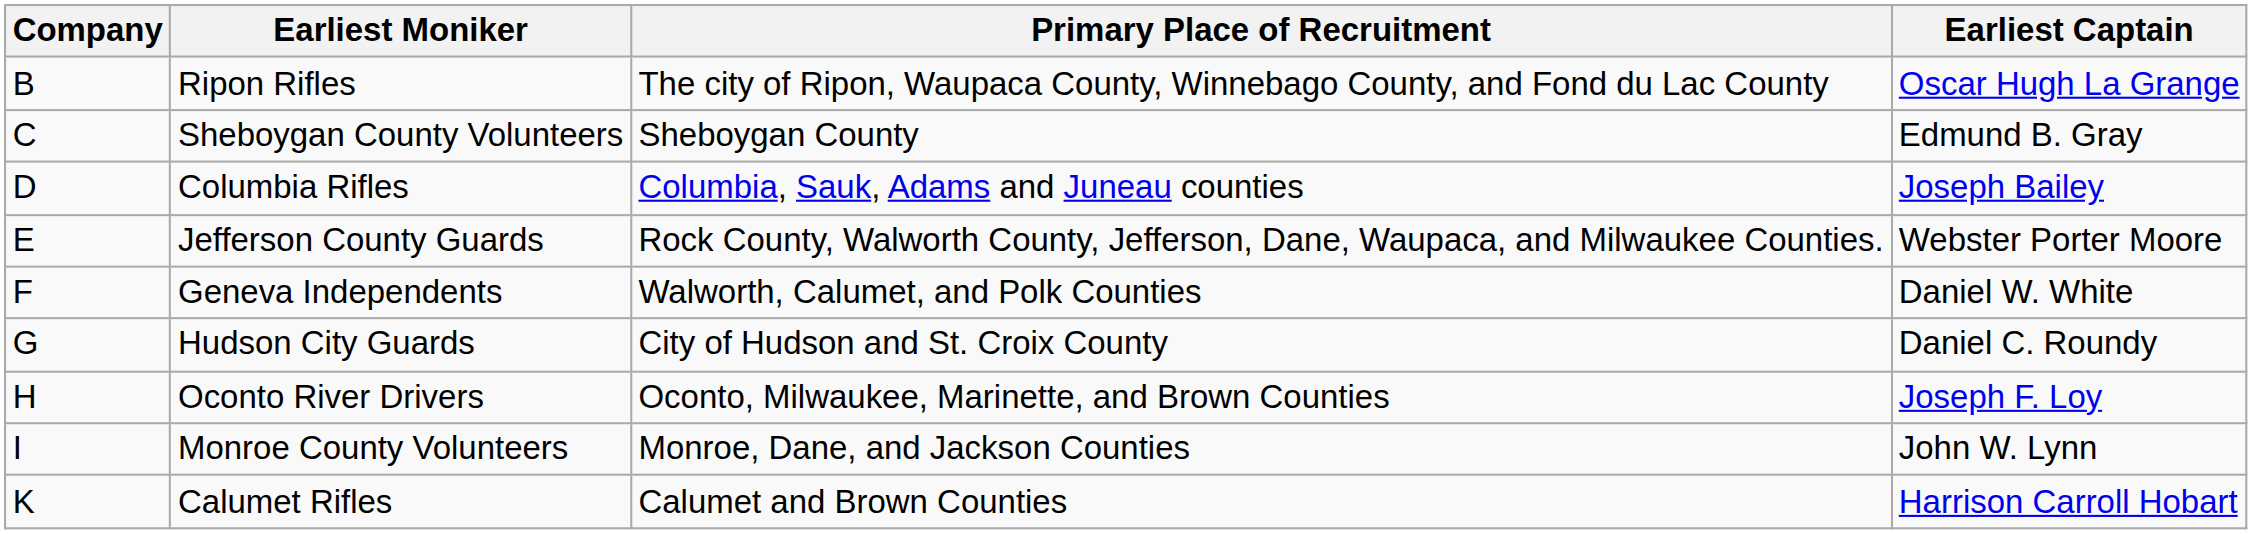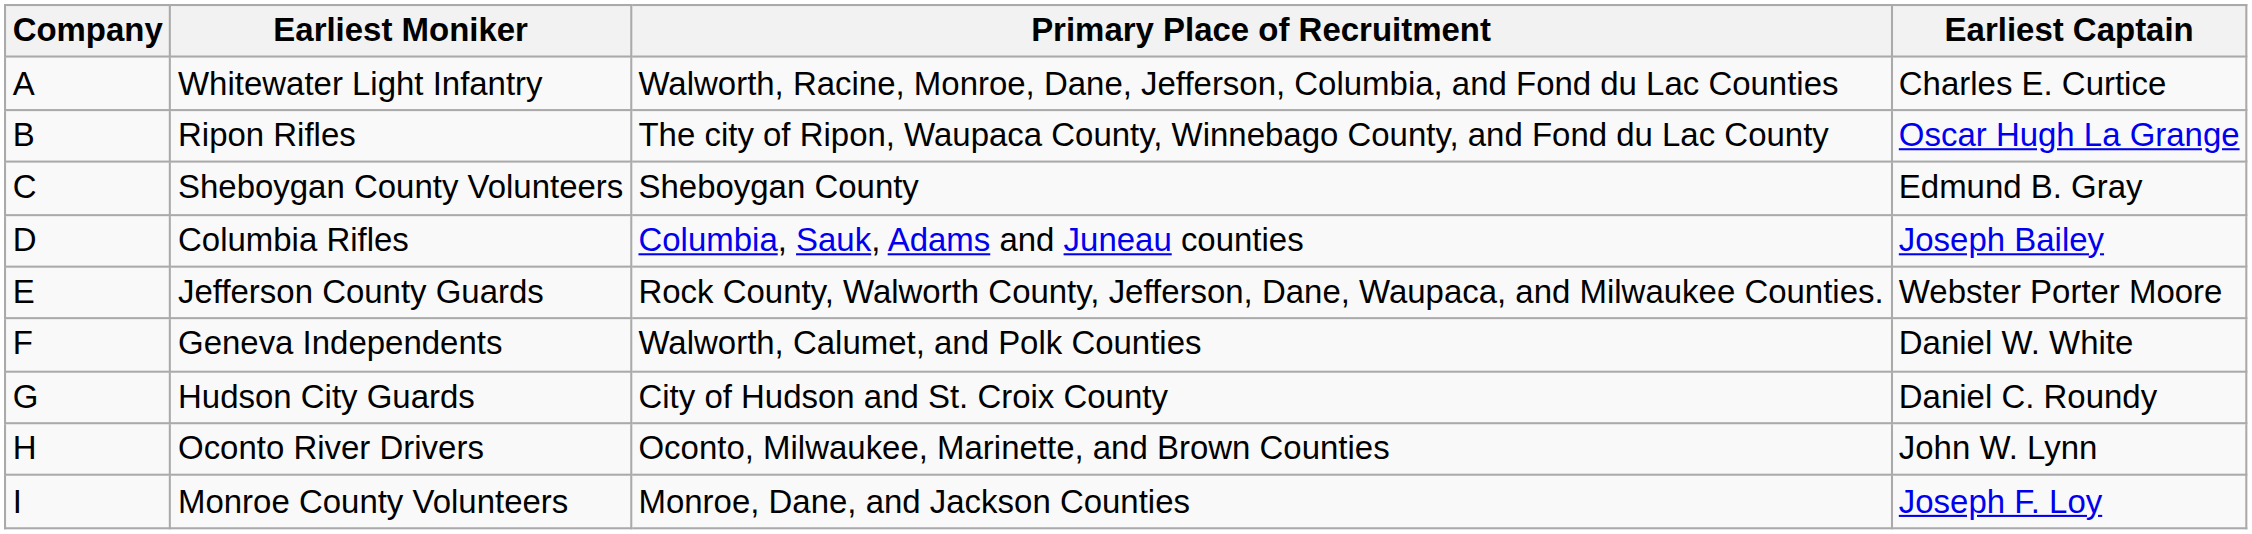+ row: A | Whitewater Light Infantry | Walworth, Racine, Monroe, Dane, Jefferson, Columbia, and Fond du Lac Counties | Charles E. Curtice
Oconto River Drivers | Earliest Captain: Joseph F. Loy -> John W. Lynn
Monroe County Volunteers | Earliest Captain: John W. Lynn -> Joseph F. Loy
- row: K | Calumet Rifles | Calumet and Brown Counties | Harrison Carroll Hobart
